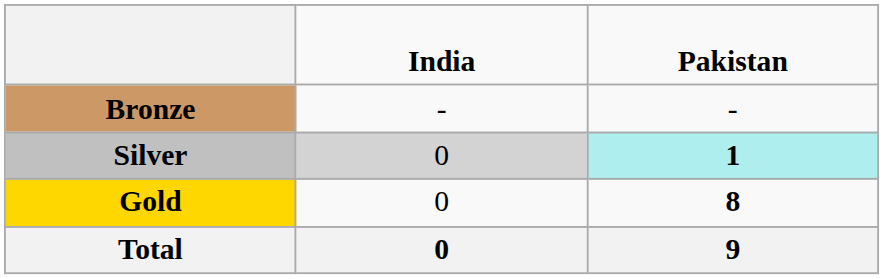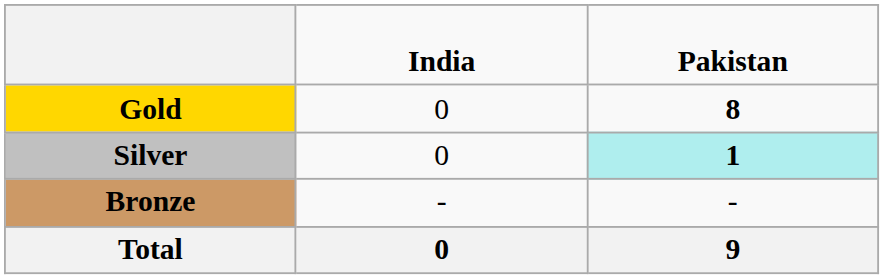rows swapped: Gold <-> Bronze
Silver | column 2: lightgrey background -> no background
